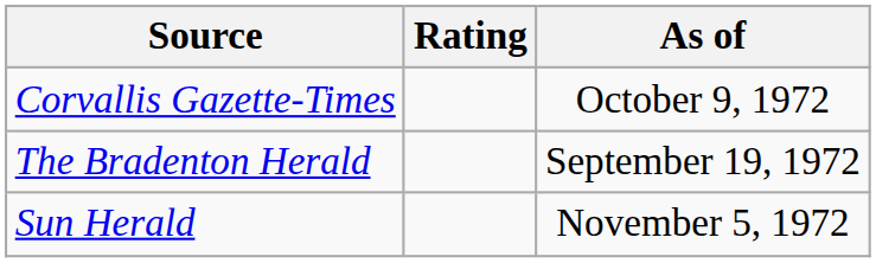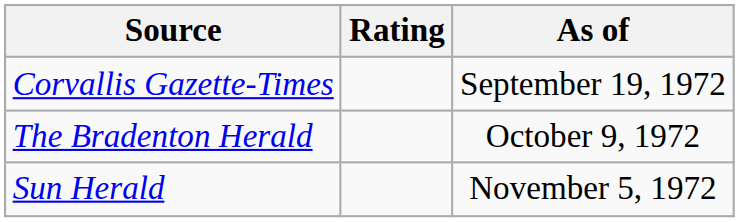Corvallis Gazette-Times | As of: October 9, 1972 -> September 19, 1972
The Bradenton Herald | As of: September 19, 1972 -> October 9, 1972
